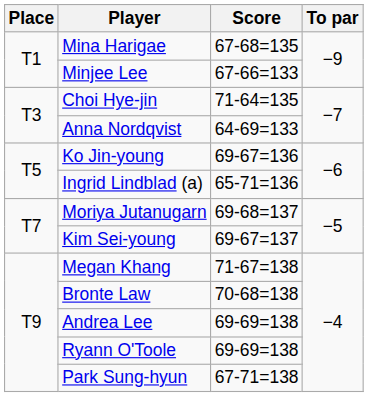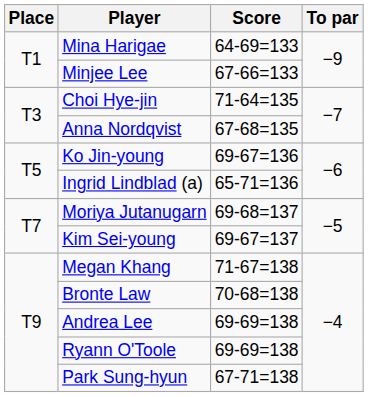Mina Harigae | Score: 67-68=135 -> 64-69=133
Anna Nordqvist | Score: 64-69=133 -> 67-68=135
